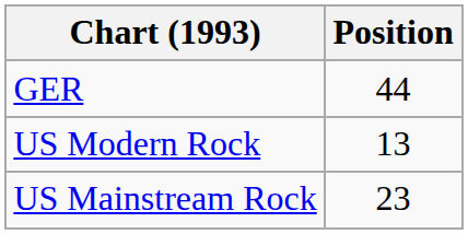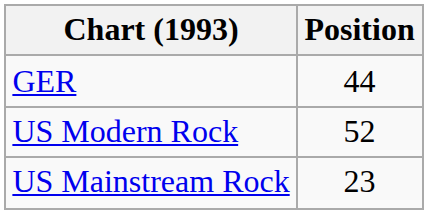US Modern Rock | Position: 13 -> 52
